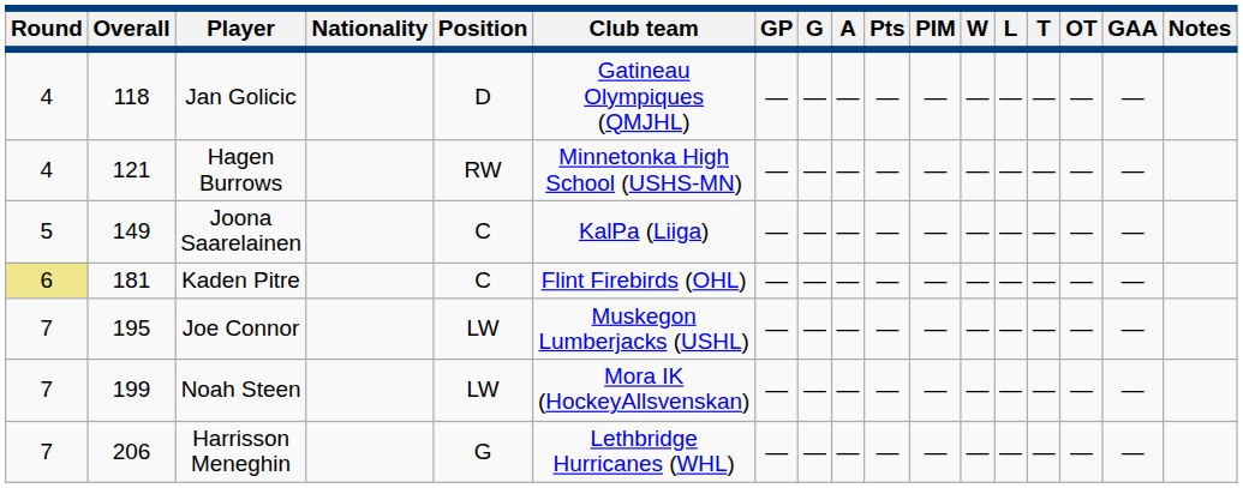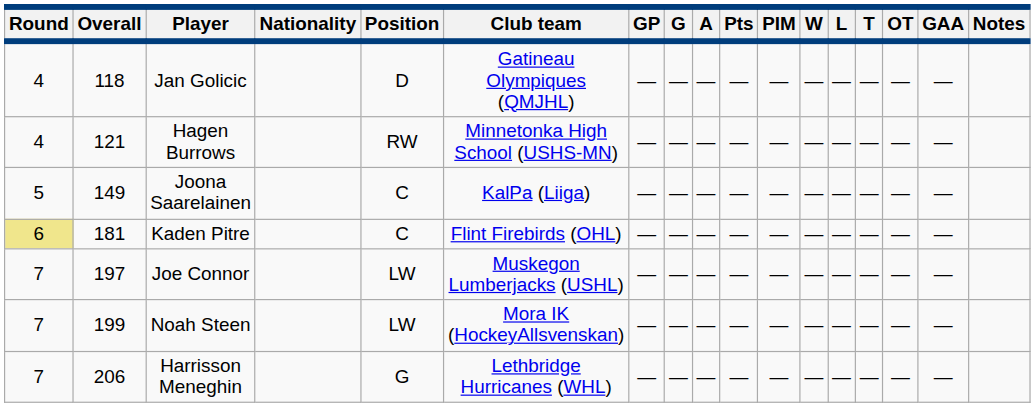Joe Connor | Overall: 195 -> 197
